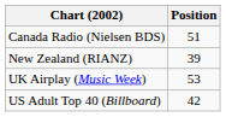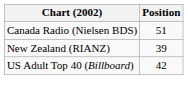- row: UK Airplay (Music Week) | 53
